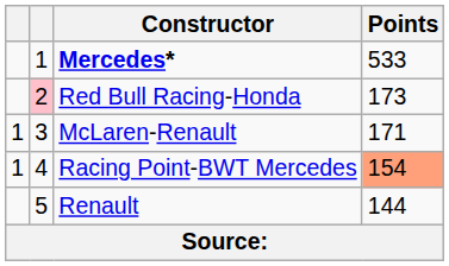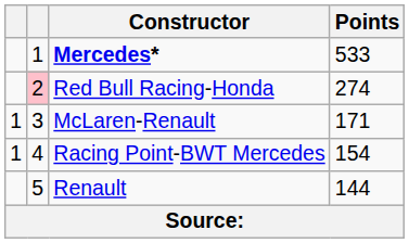Red Bull Racing-Honda | Points: 173 -> 274
Racing Point-BWT Mercedes | Points: lightsalmon background -> no background
